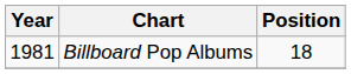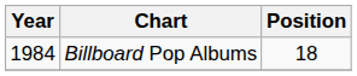Billboard Pop Albums | Year: 1981 -> 1984
